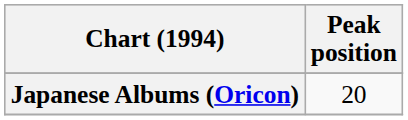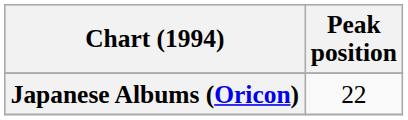Japanese Albums (Oricon) | Peak position: 20 -> 22
